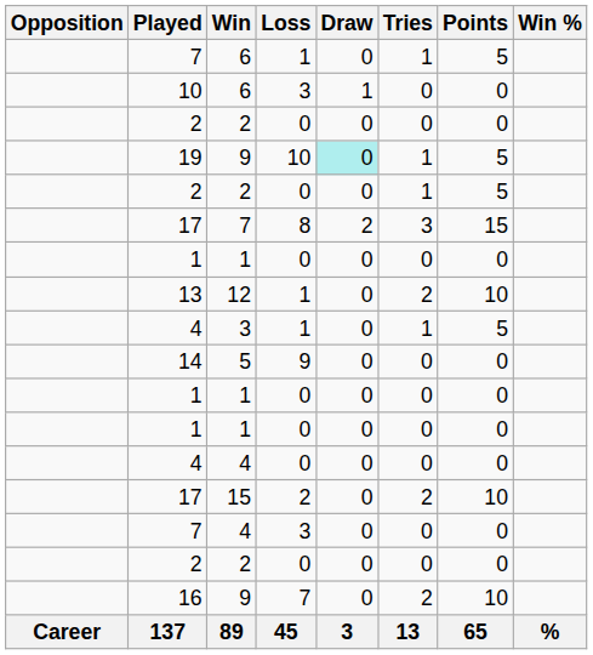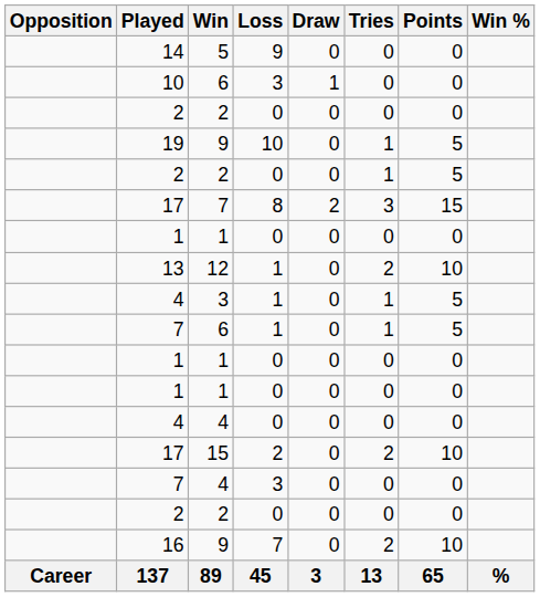rows swapped: 7 / 6 <-> 14
19 | Draw: paleturquoise background -> no background
